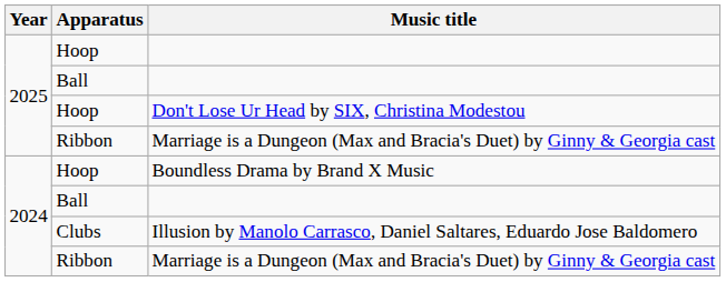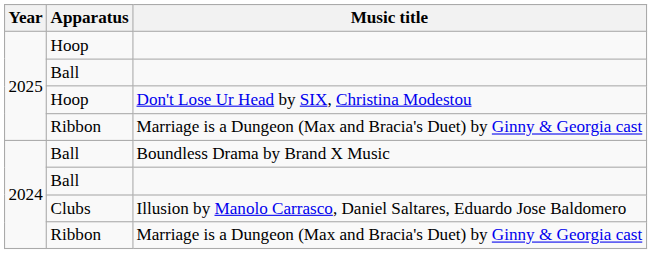Boundless Drama by Brand X Music | Apparatus: Hoop -> Ball
